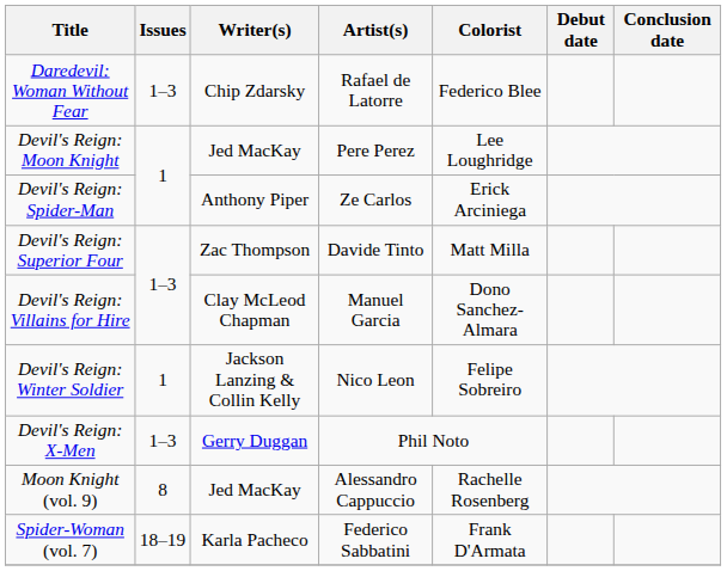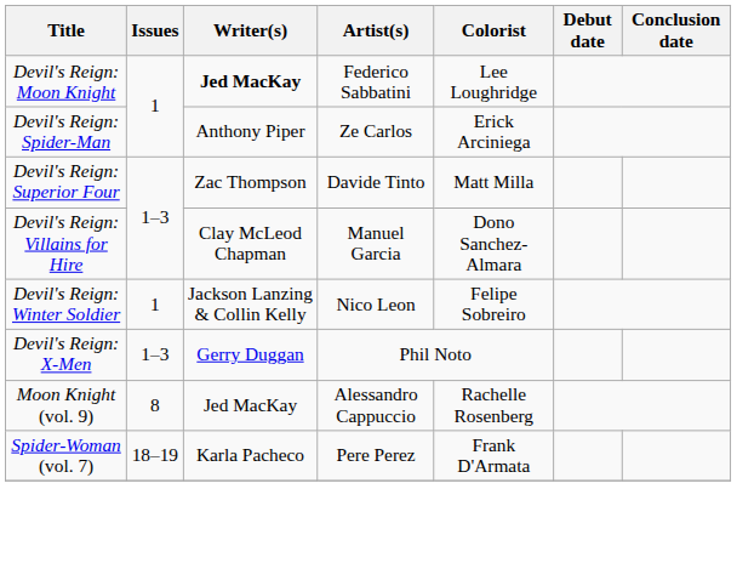- row: Daredevil: Woman Without Fear | 1–3 | Chip Zdarsky | Rafael de Latorre | Federico Blee
Devil's Reign: Moon Knight | Writer(s): normal -> bold
Devil's Reign: Moon Knight | Artist(s): Pere Perez -> Federico Sabbatini
Spider-Woman (vol. 7) | Artist(s): Federico Sabbatini -> Pere Perez
